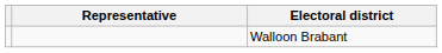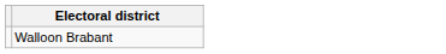- column: Representative
